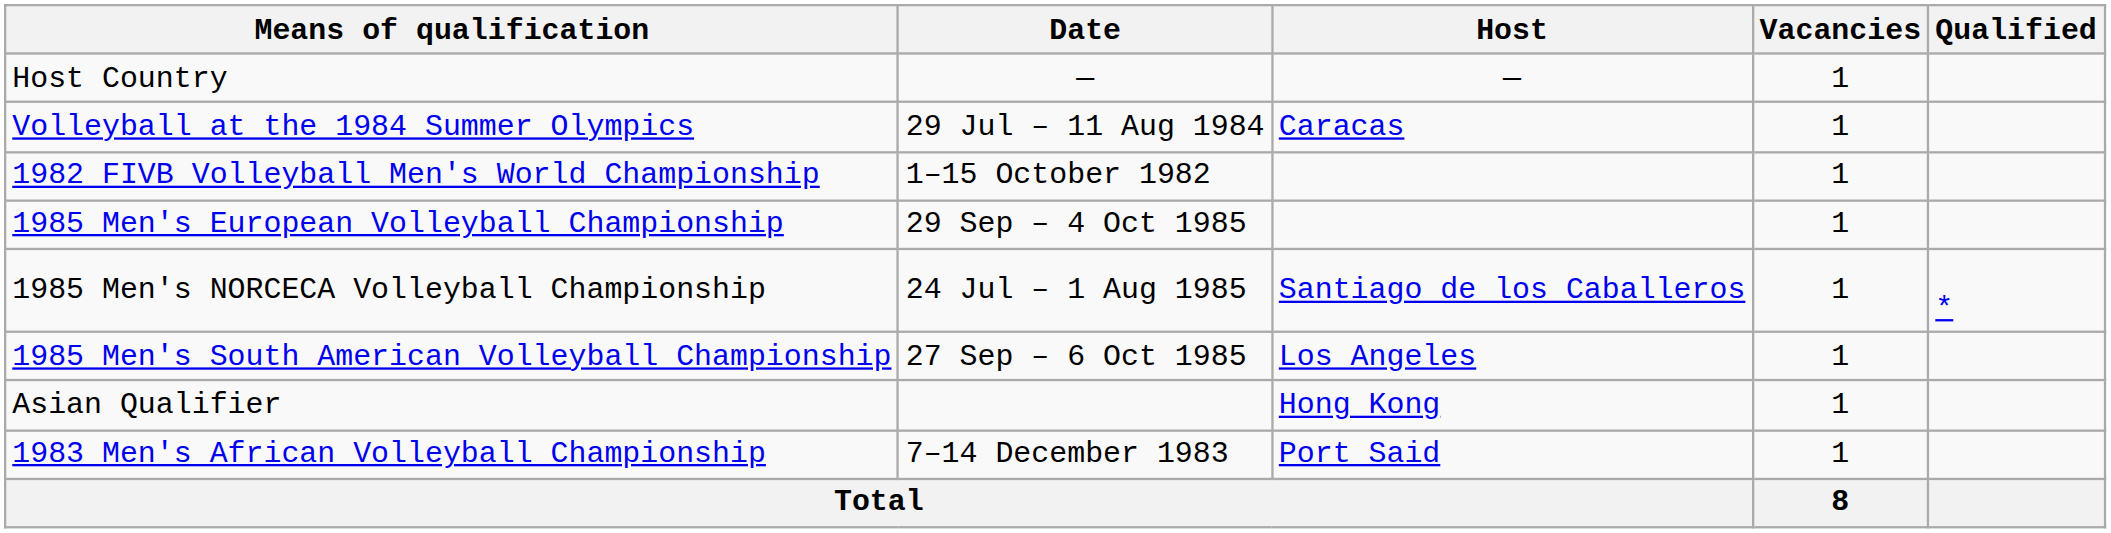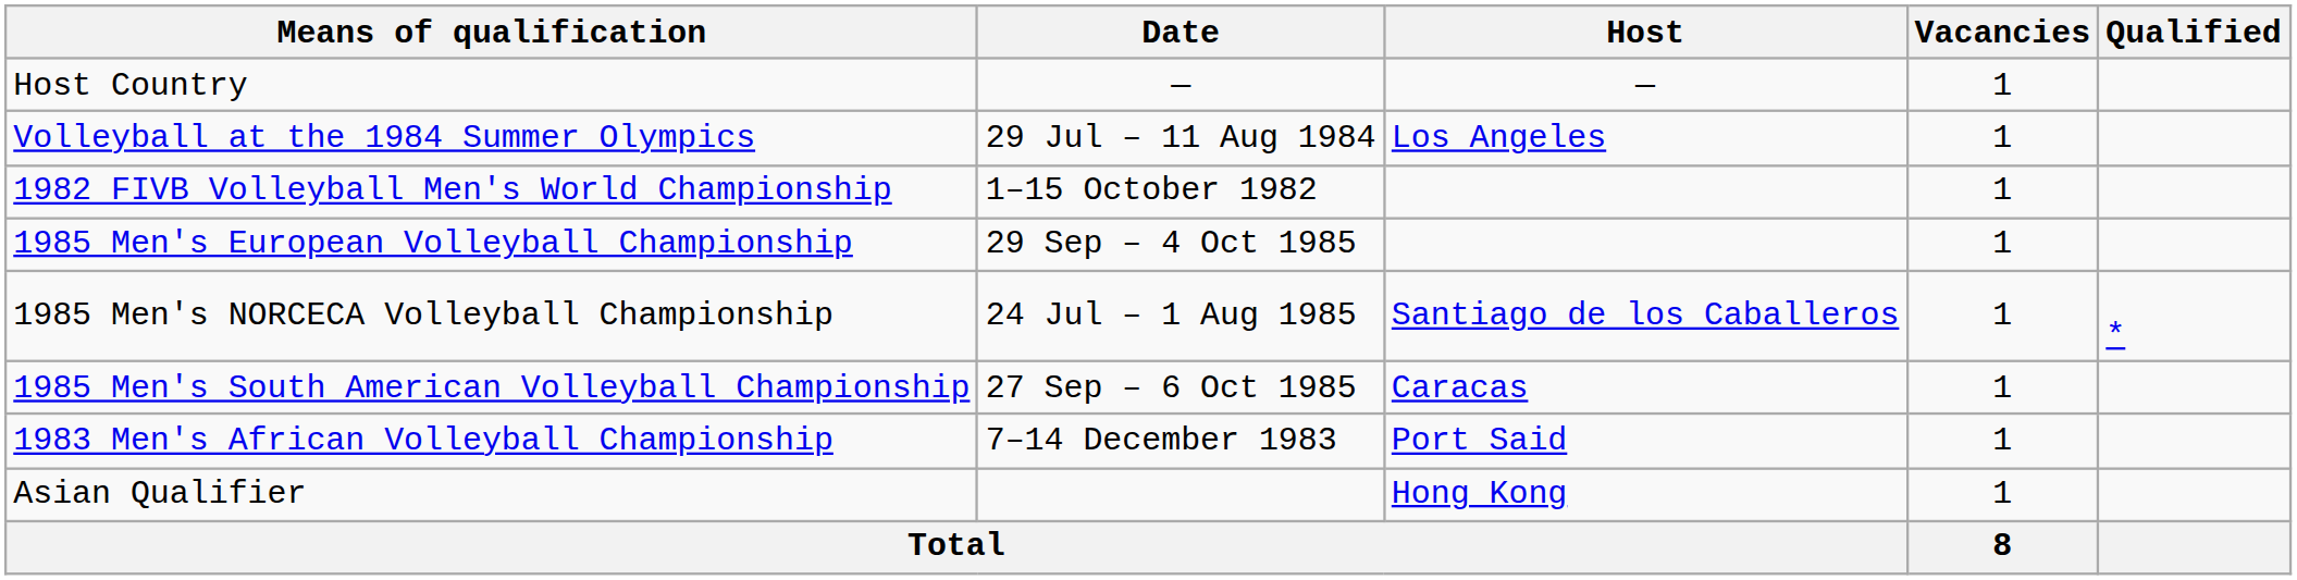Volleyball at the 1984 Summer Olympics | Host: Caracas -> Los Angeles
1985 Men's South American Volleyball Championship | Host: Los Angeles -> Caracas
rows swapped: Asian Qualifier <-> 1983 Men's African Volleyball Championship
